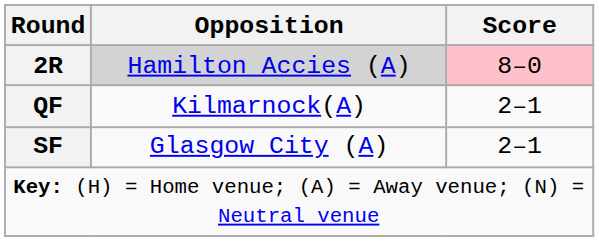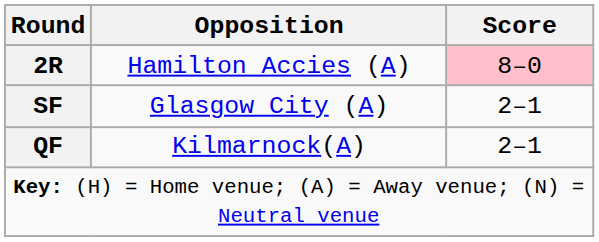2R | Opposition: lightgrey background -> no background
rows swapped: QF <-> SF
